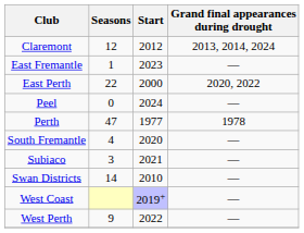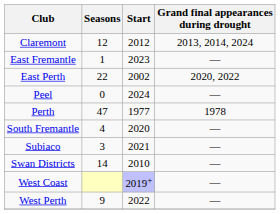East Perth | Start: 2000 -> 2002
